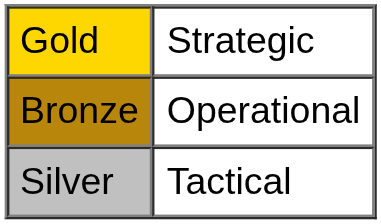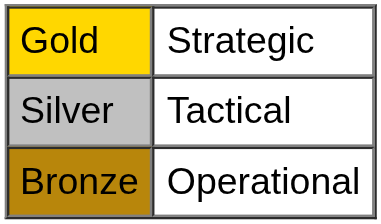rows swapped: Silver <-> Bronze
